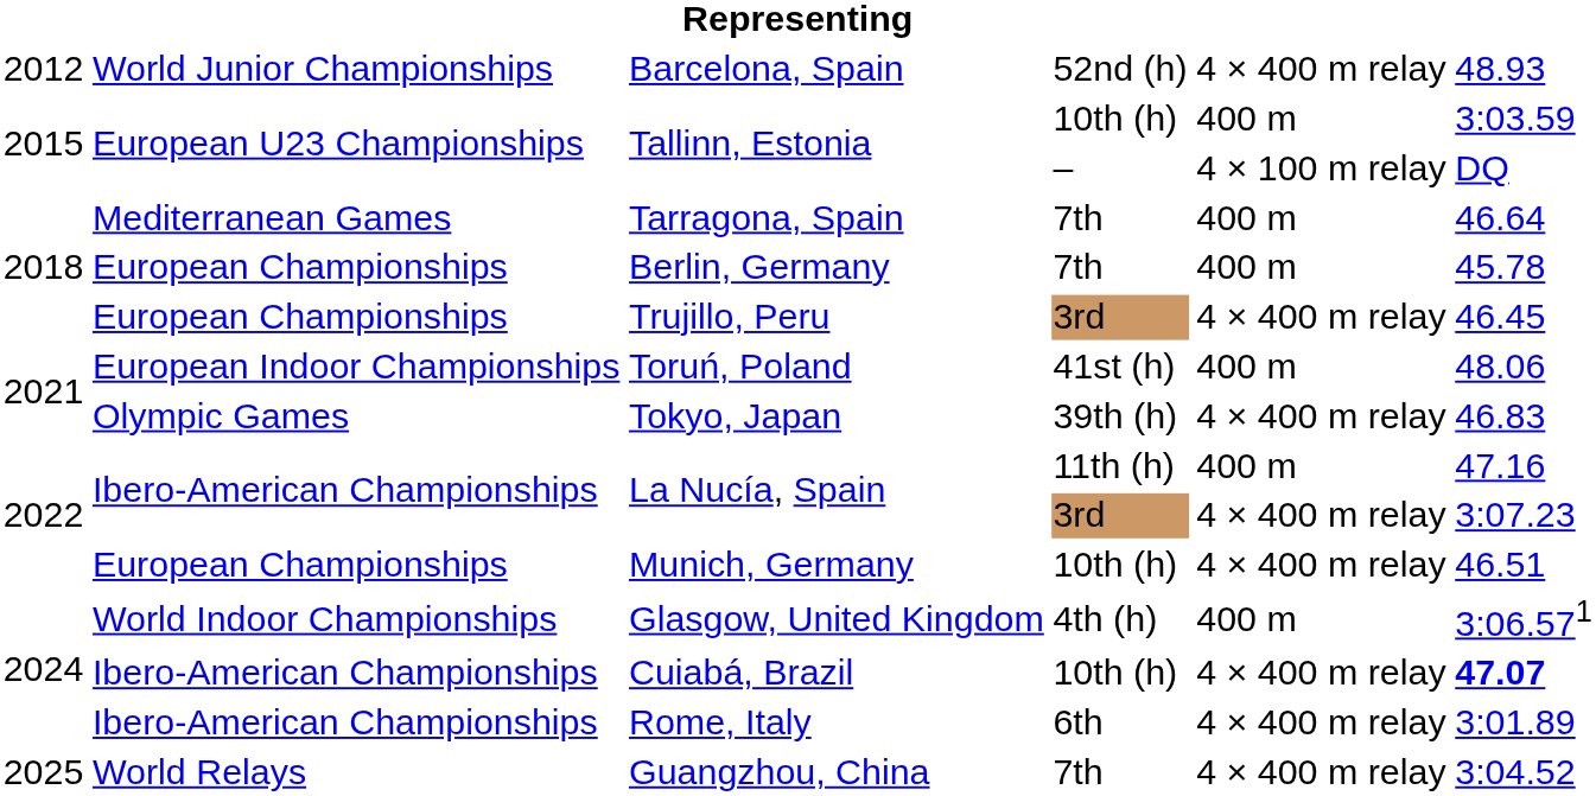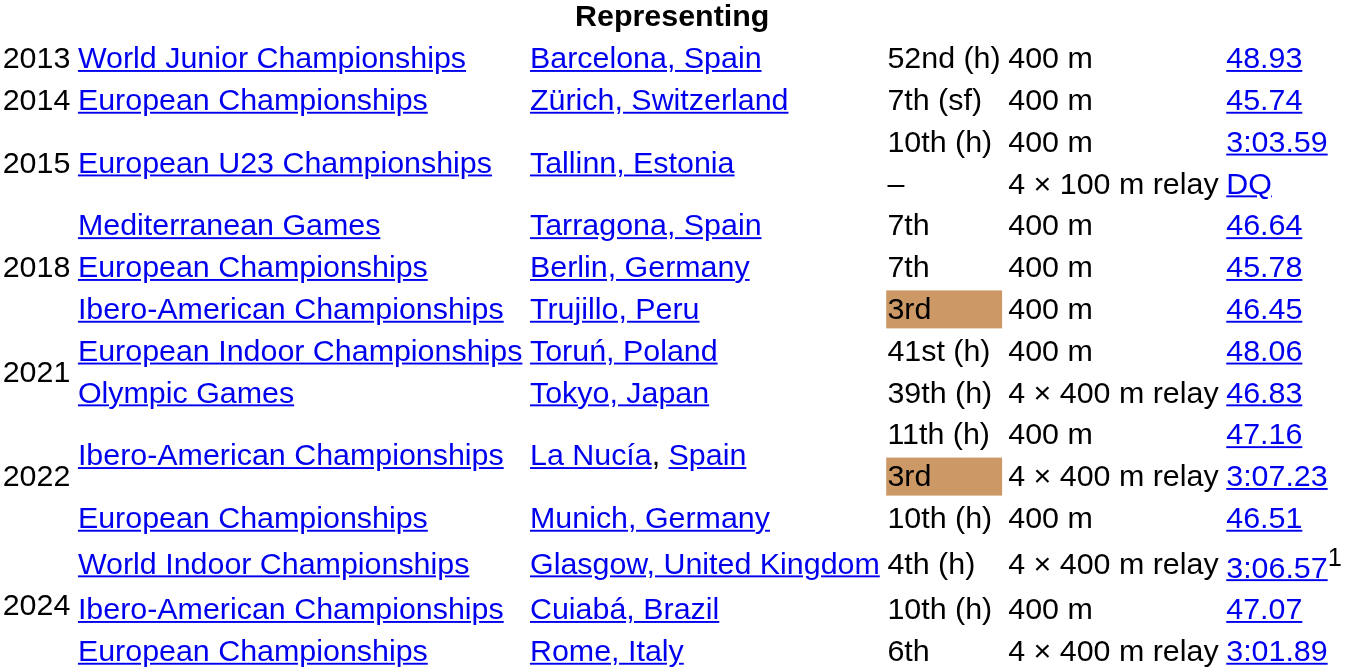Barcelona, Spain | column 1: 2012 -> 2013
Barcelona, Spain | column 5: 4 × 400 m relay -> 400 m
+ row: 2014 | European Championships | Zürich, Switzerland | 7th (sf) | 400 m | 45.74
Trujillo, Peru | column 2: European Championships -> Ibero-American Championships
Trujillo, Peru | column 5: 4 × 400 m relay -> 400 m
Munich, Germany | column 5: 4 × 400 m relay -> 400 m
Glasgow, United Kingdom | column 5: 400 m -> 4 × 400 m relay
Cuiabá, Brazil | column 5: 4 × 400 m relay -> 400 m
Cuiabá, Brazil | column 6: bold -> normal
Rome, Italy | column 2: Ibero-American Championships -> European Championships
- row: 2025 | World Relays | Guangzhou, China | 7th | 4 × 400 m relay | 3:04.52
